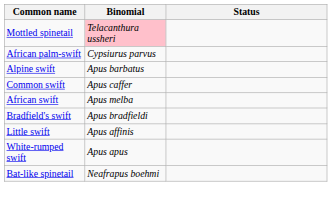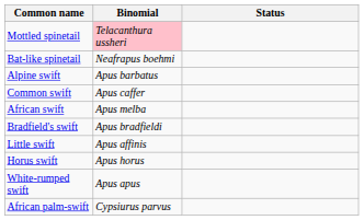rows swapped: Bat-like spinetail <-> African palm-swift
+ row: Horus swift | Apus horus
